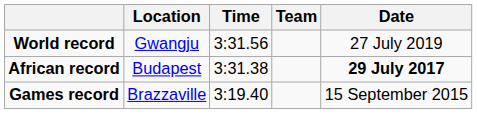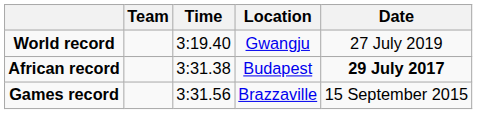columns swapped: Team <-> Location
World record | Time: 3:31.56 -> 3:19.40
Games record | Time: 3:19.40 -> 3:31.56
